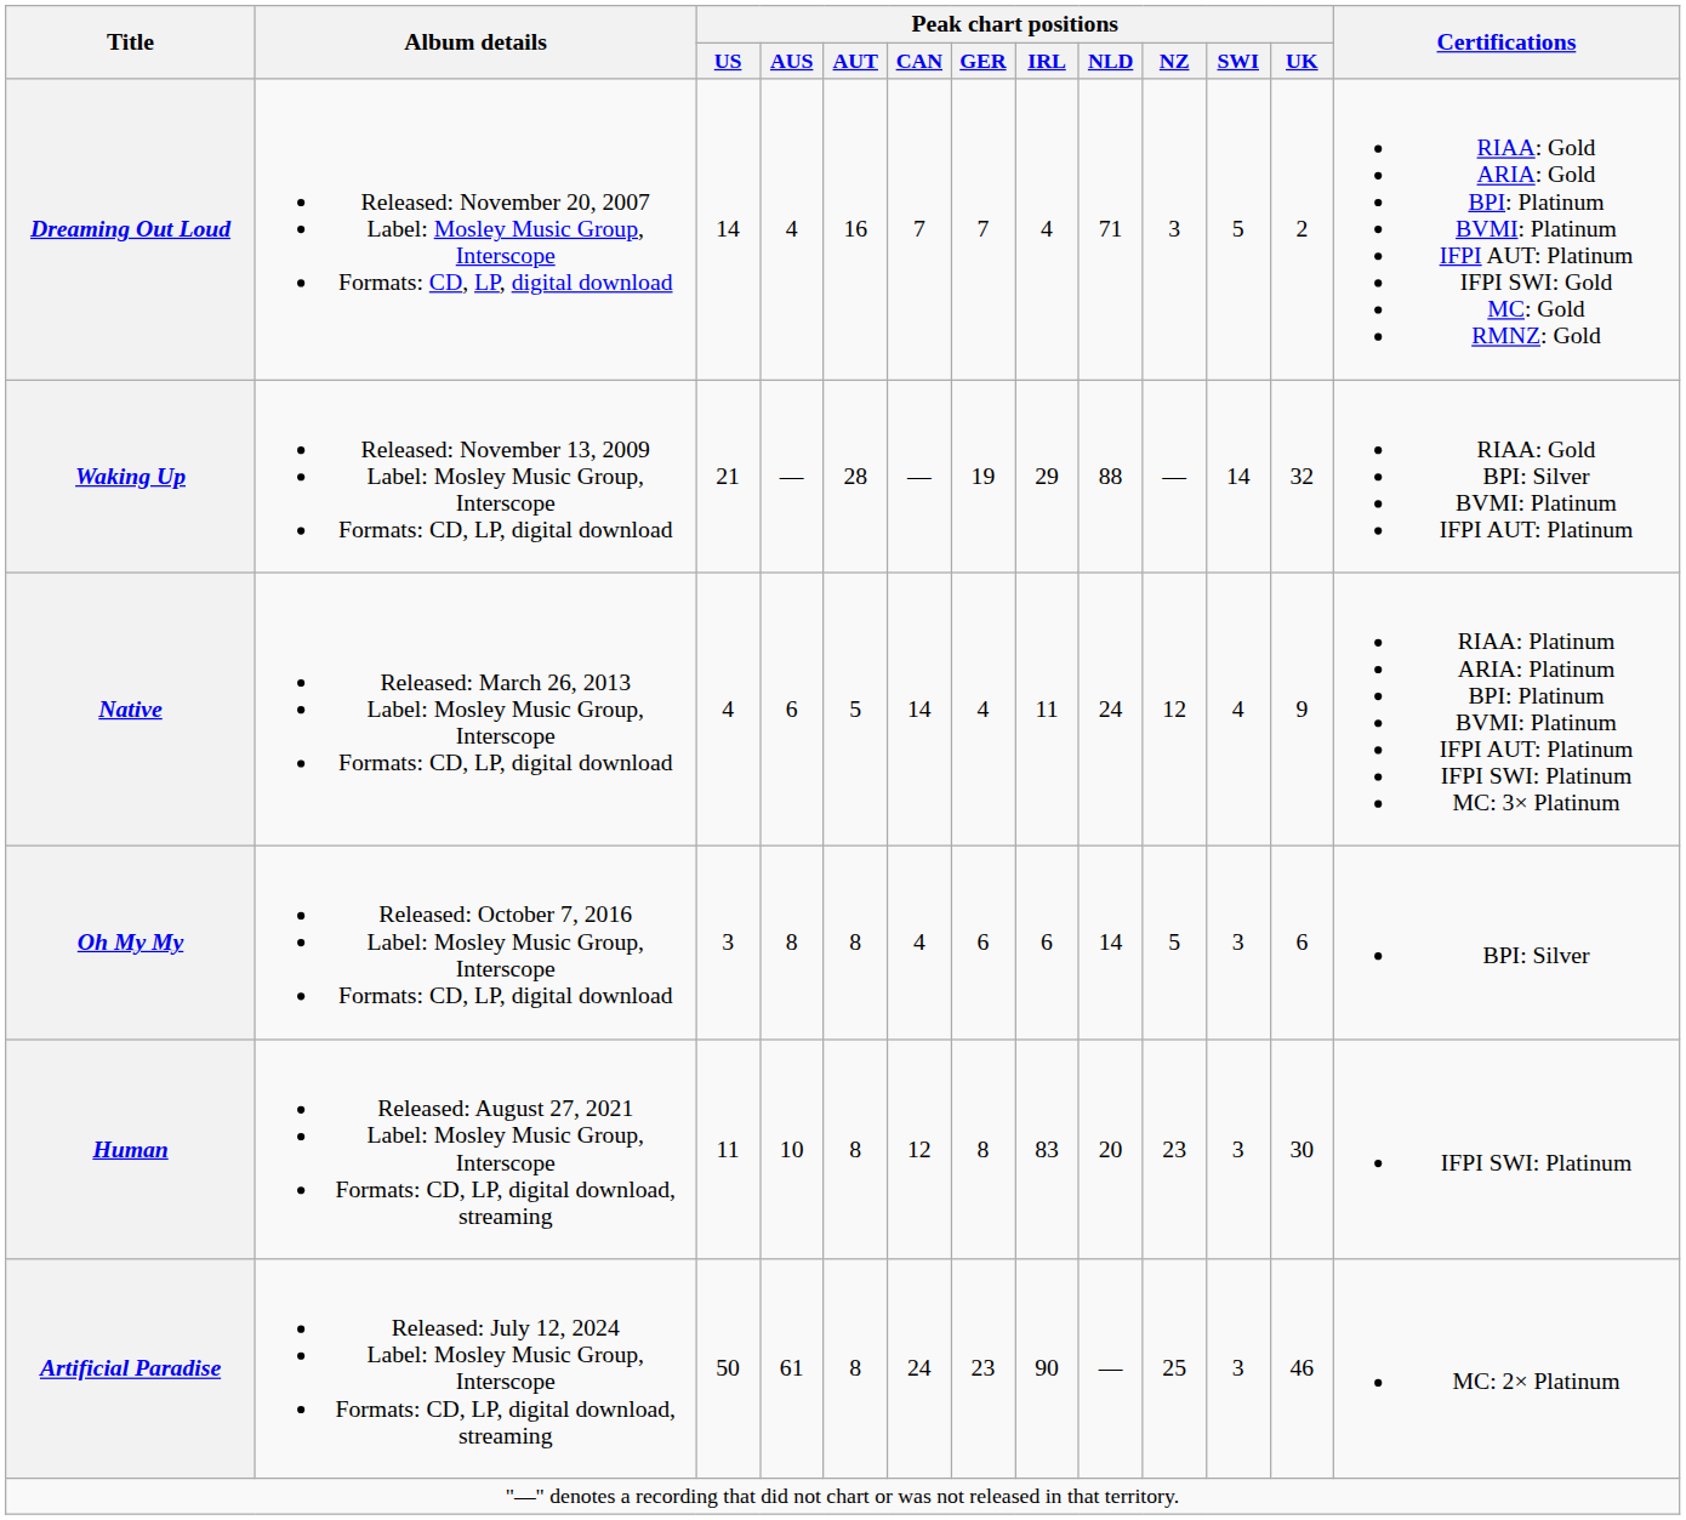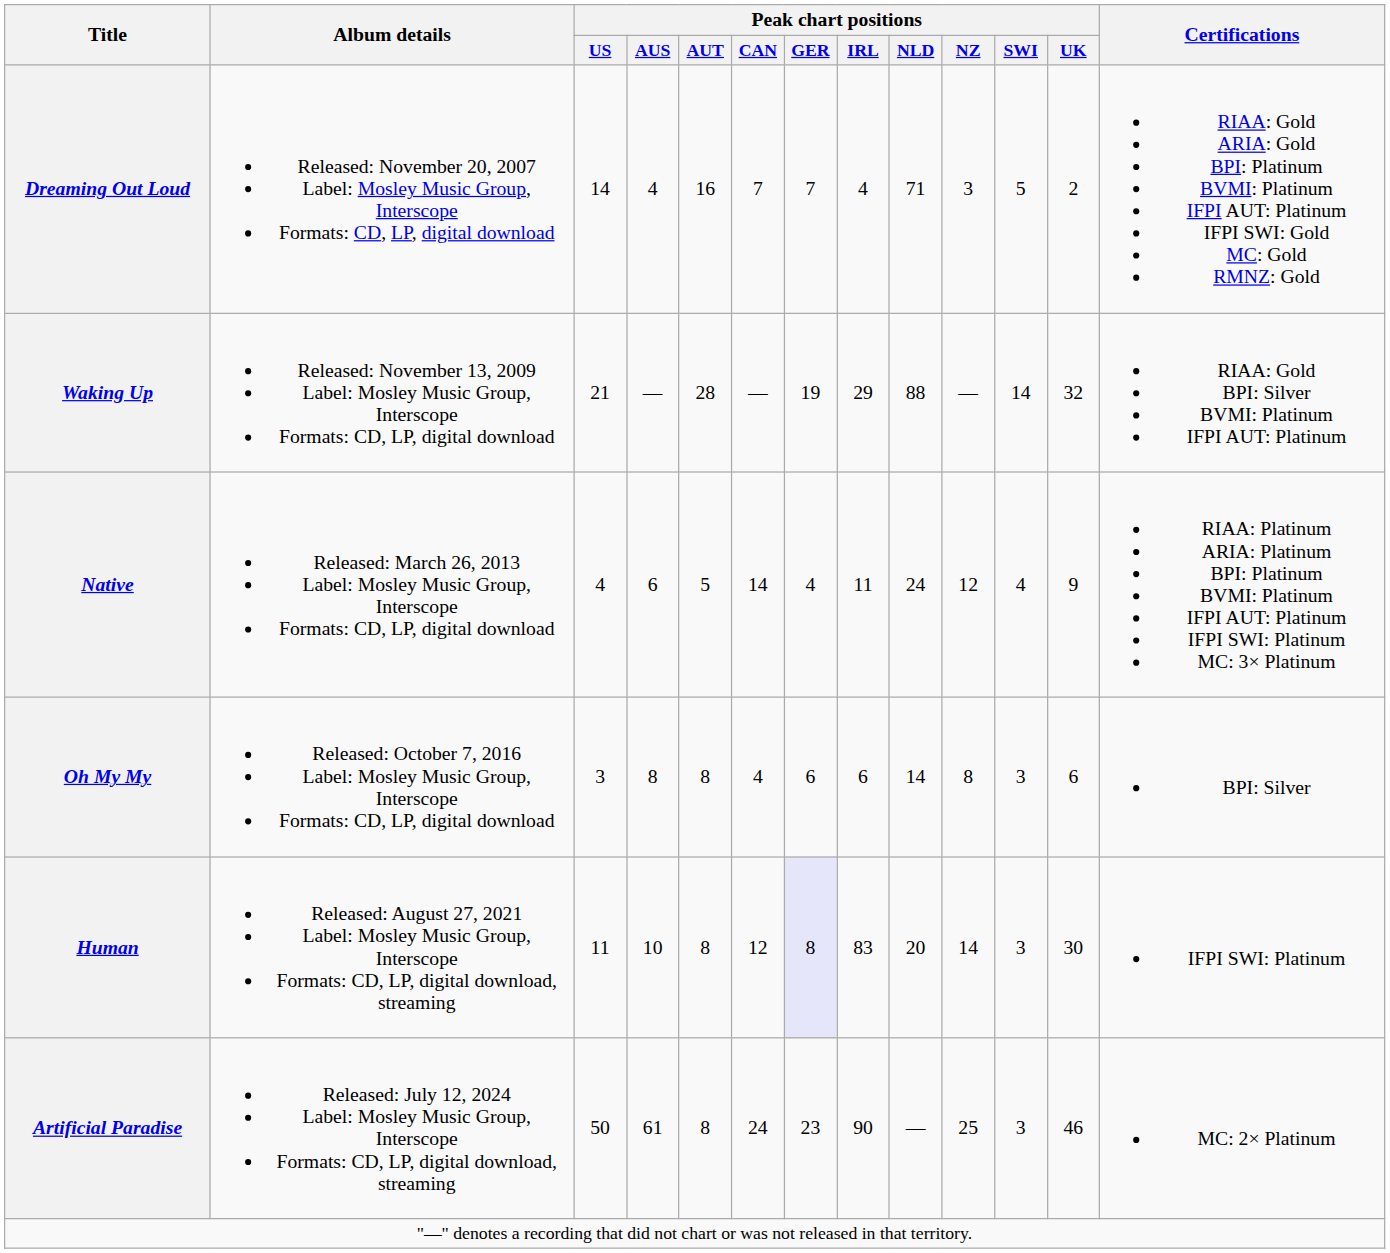Oh My My | Peak chart positions / NZ: 5 -> 8
Human | Peak chart positions / GER: no background -> lavender background
Human | Peak chart positions / NZ: 23 -> 14
